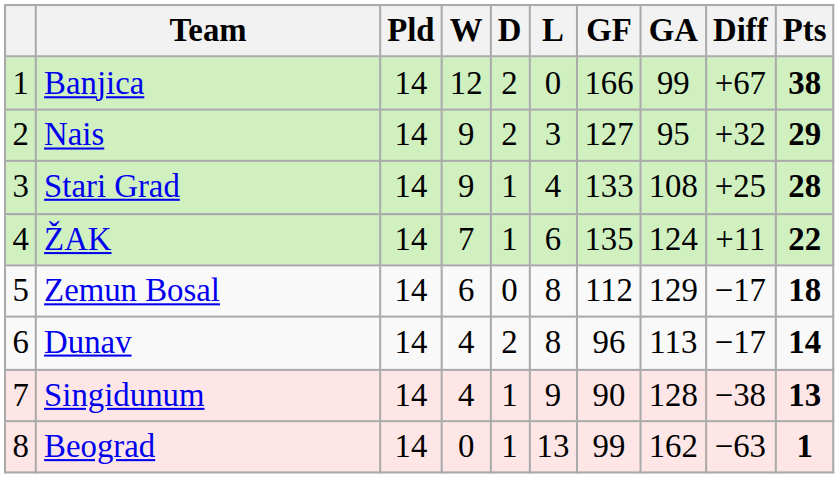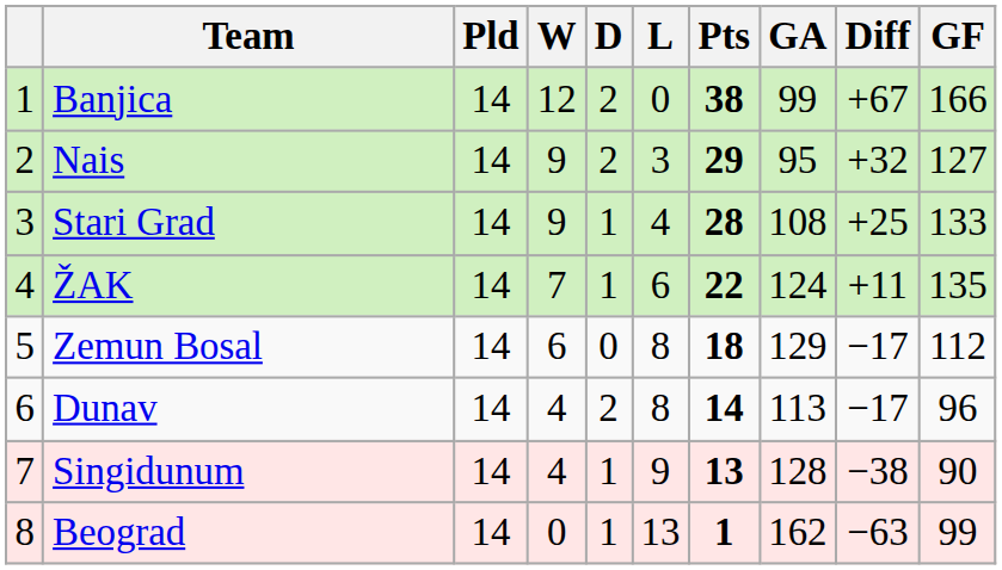columns swapped: GF <-> Pts
